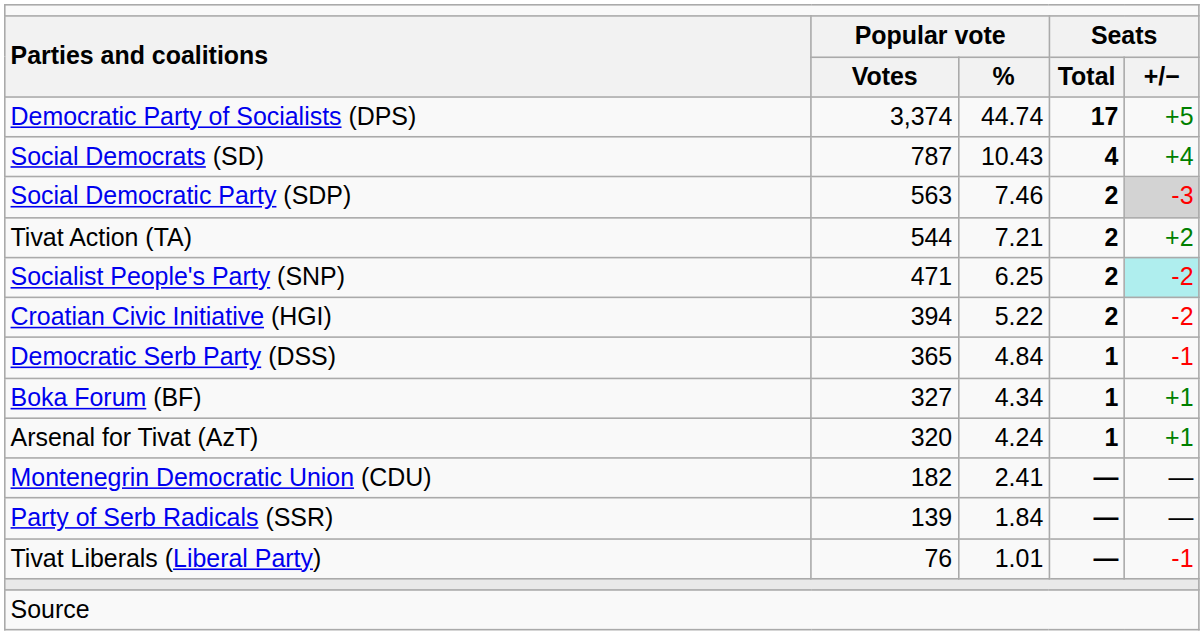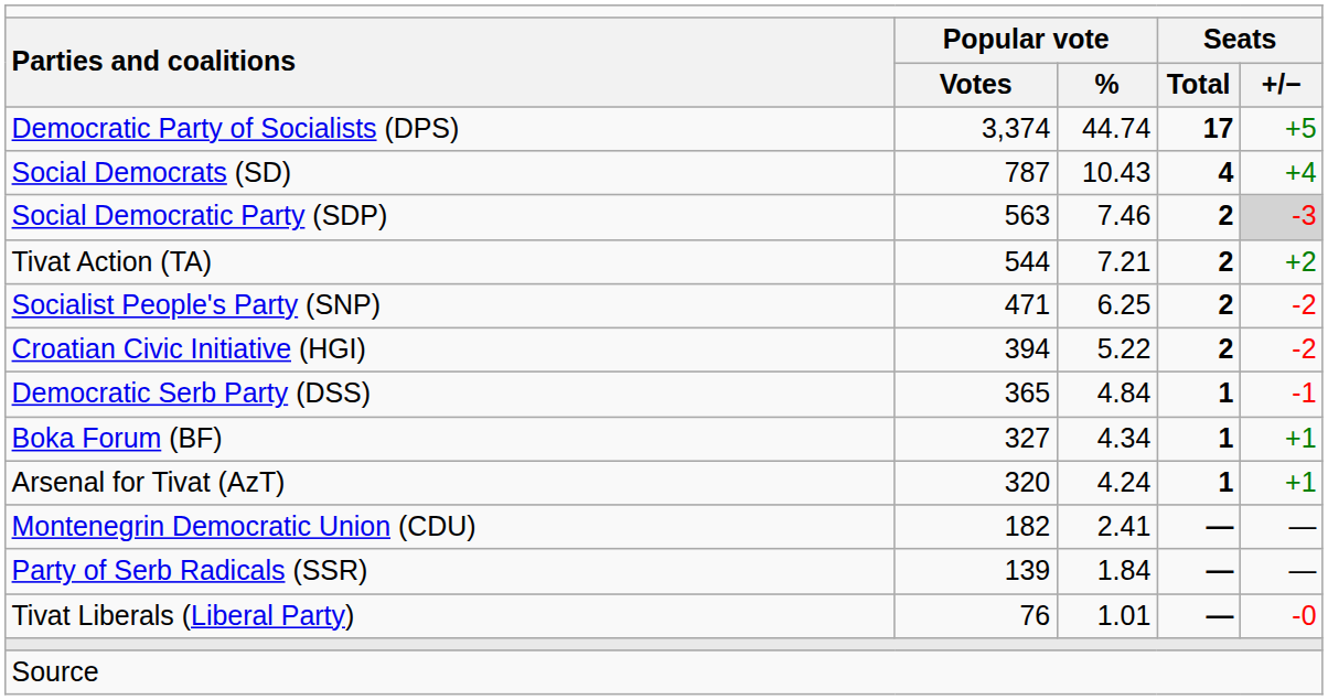Socialist People's Party (SNP) | column 5: paleturquoise background -> no background
Tivat Liberals (Liberal Party) | column 5: -1 -> -0
